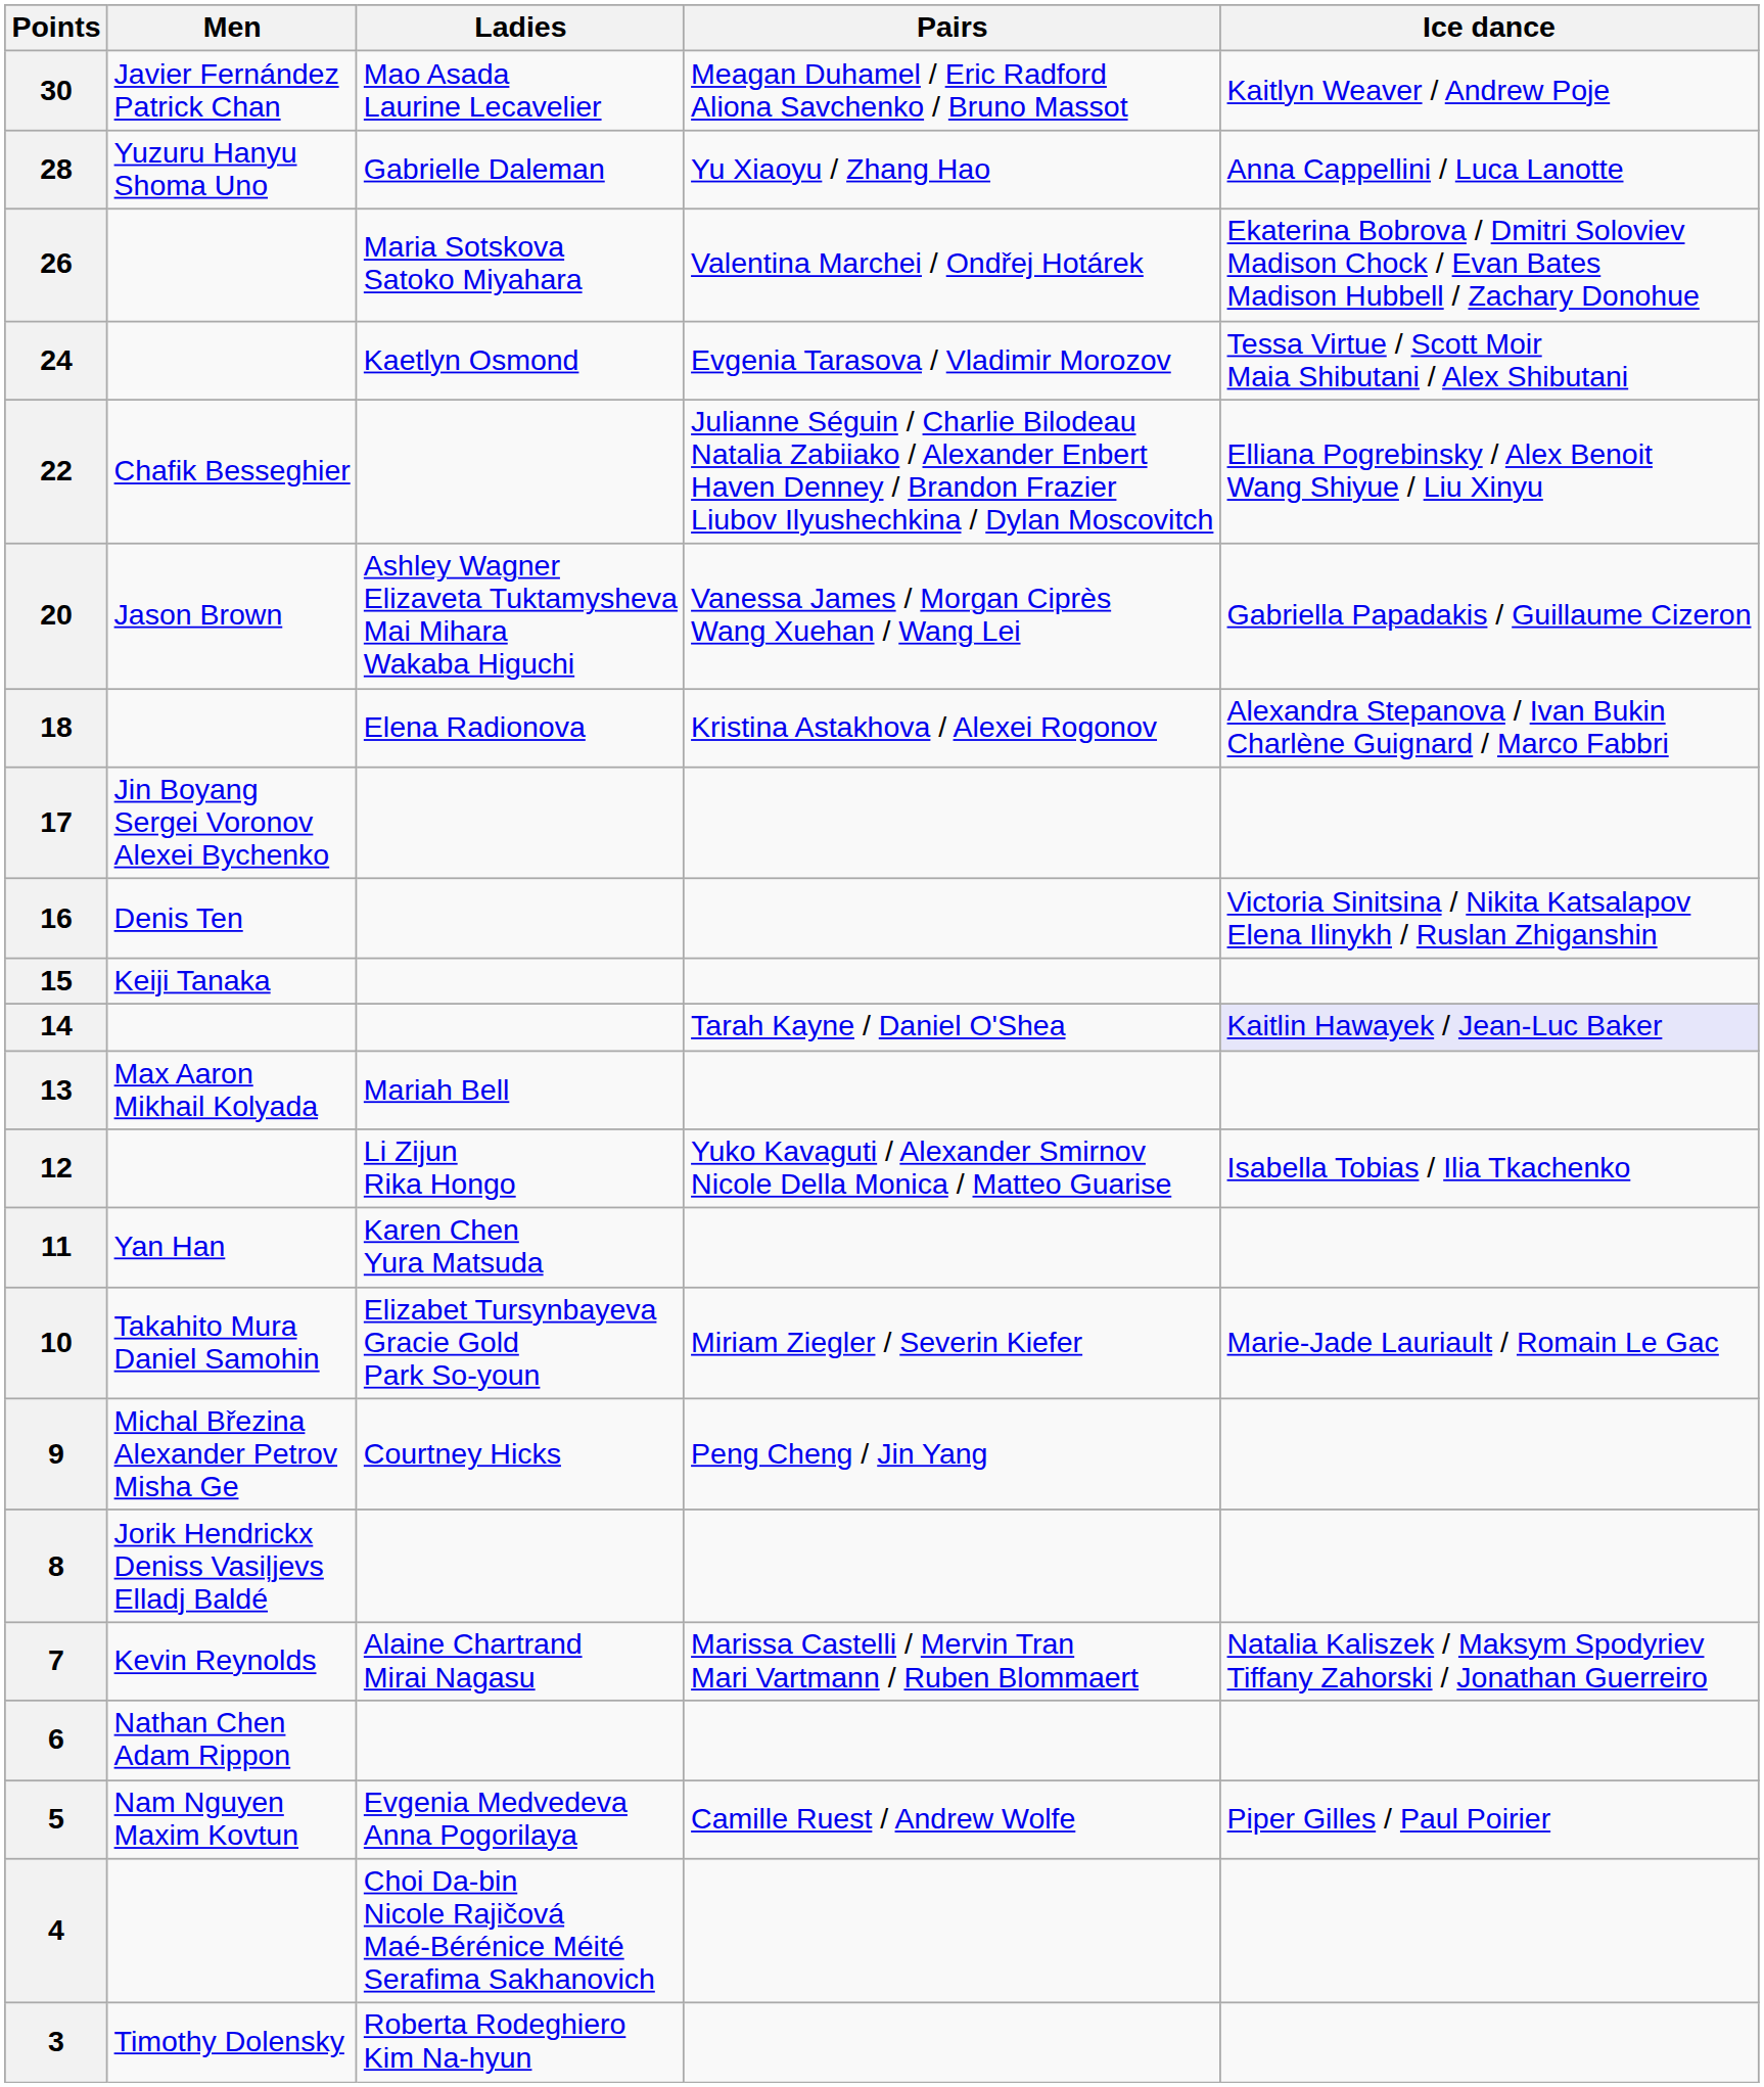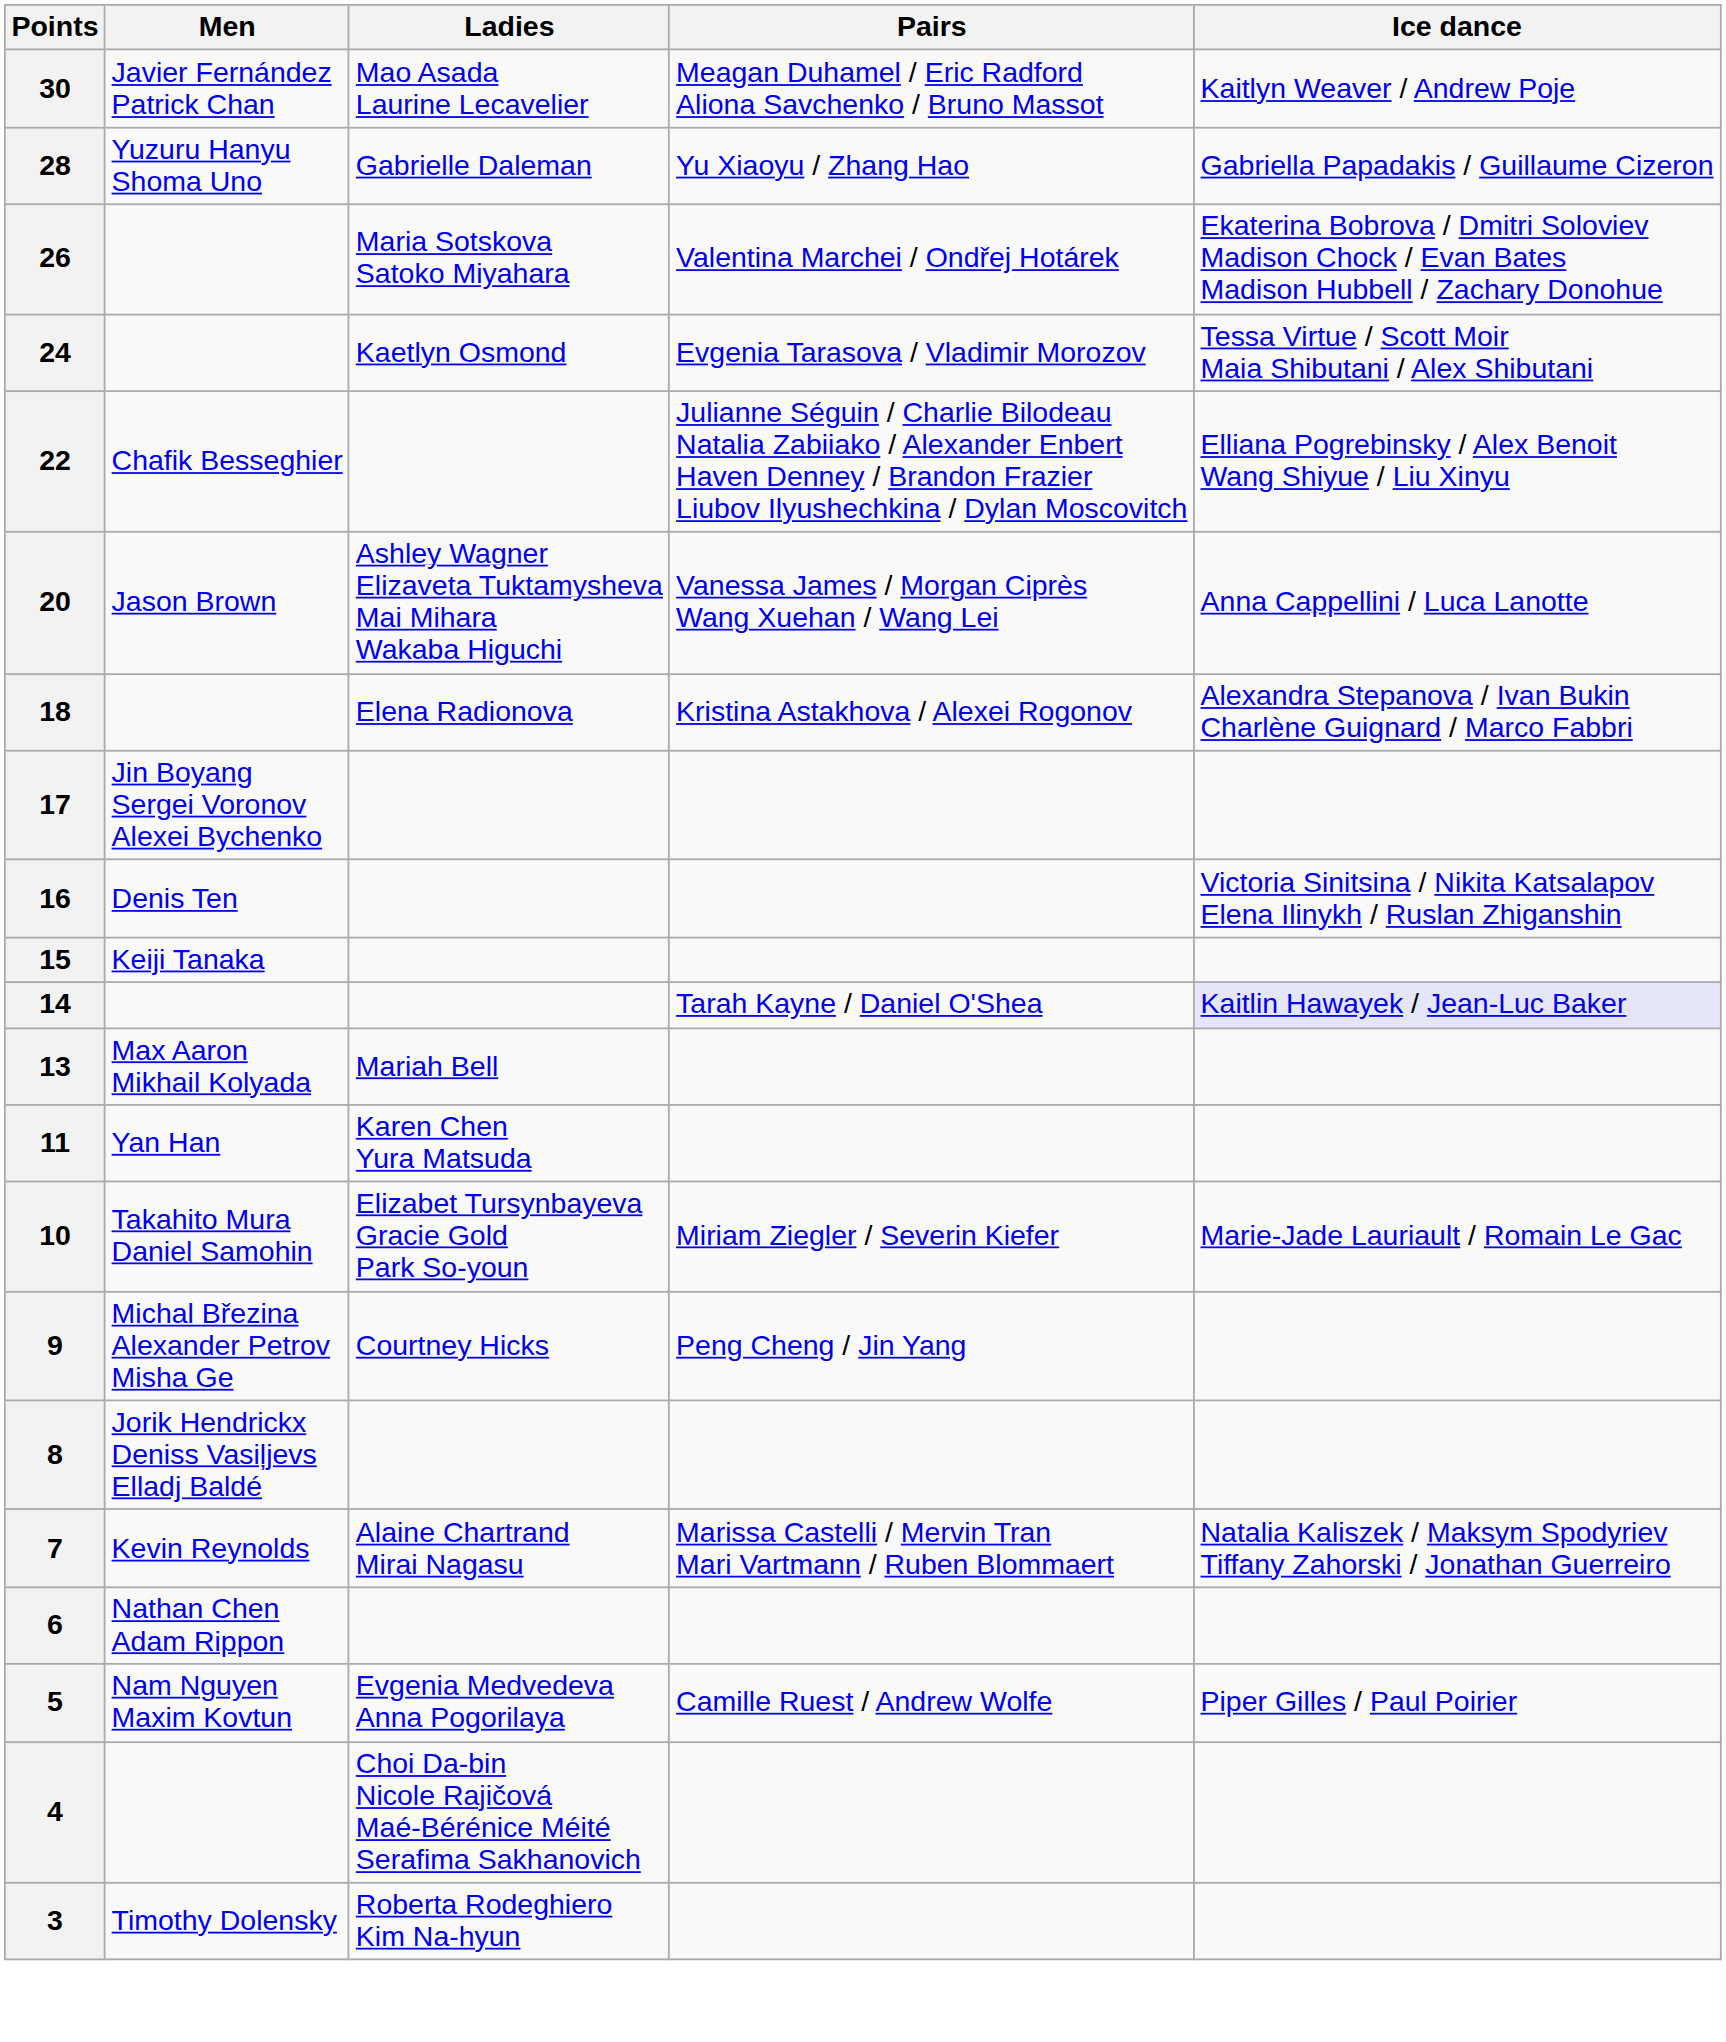28 | Ice dance: Anna Cappellini / Luca Lanotte -> Gabriella Papadakis / Guillaume Cizeron
20 | Ice dance: Gabriella Papadakis / Guillaume Cizeron -> Anna Cappellini / Luca Lanotte
- row: 12 | Li Zijun Rika Hongo | Yuko Kavaguti / Alexander Smirnov Nicole Della Monica / Matteo Guarise | Isabella Tobias / Ilia Tkachenko
